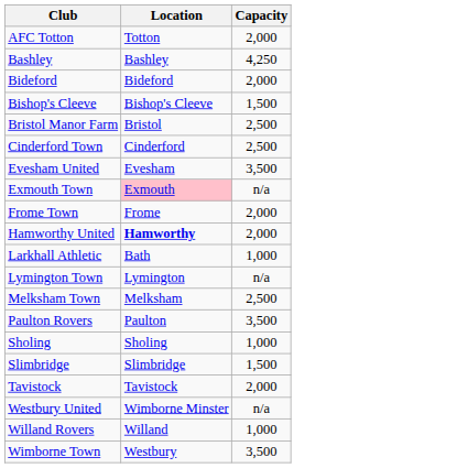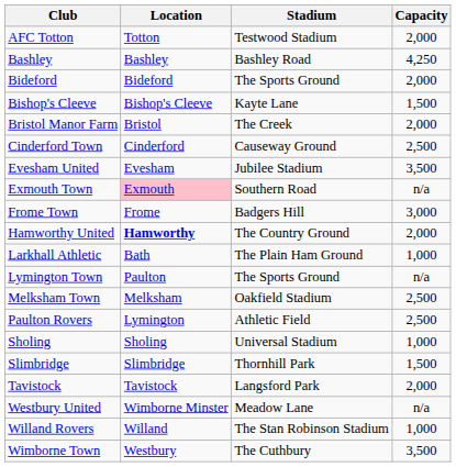+ column: Stadium | Testwood Stadium | Bashley Road | The Sports Ground | Kayte Lane | The Creek | Causeway Ground | Jubilee Stadium | Southern Road | Badgers Hill | The Country Ground | The Plain Ham Ground | The Sports Ground | Oakfield Stadium | Athletic Field | Universal Stadium | Thornhill Park | Langsford Park | Meadow Lane | The Stan Robinson Stadium | The Cuthbury
Bristol Manor Farm | Capacity: 2,500 -> 2,000
Frome Town | Capacity: 2,000 -> 3,000
Lymington Town | Location: Lymington -> Paulton
Paulton Rovers | Location: Paulton -> Lymington
Paulton Rovers | Capacity: 3,500 -> 2,500
